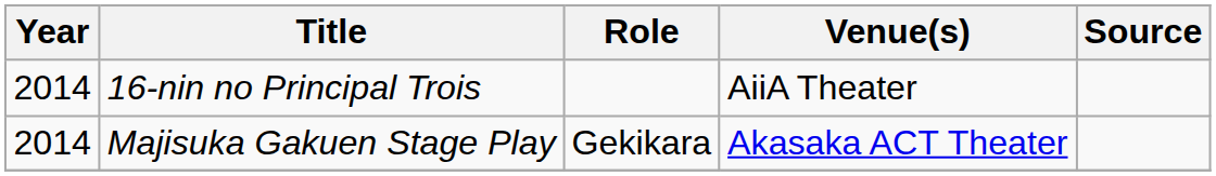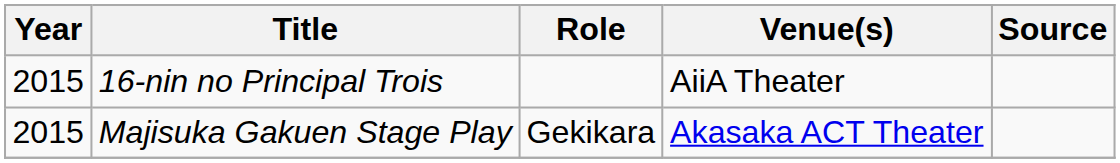16-nin no Principal Trois | Year: 2014 -> 2015
Majisuka Gakuen Stage Play | Year: 2014 -> 2015
